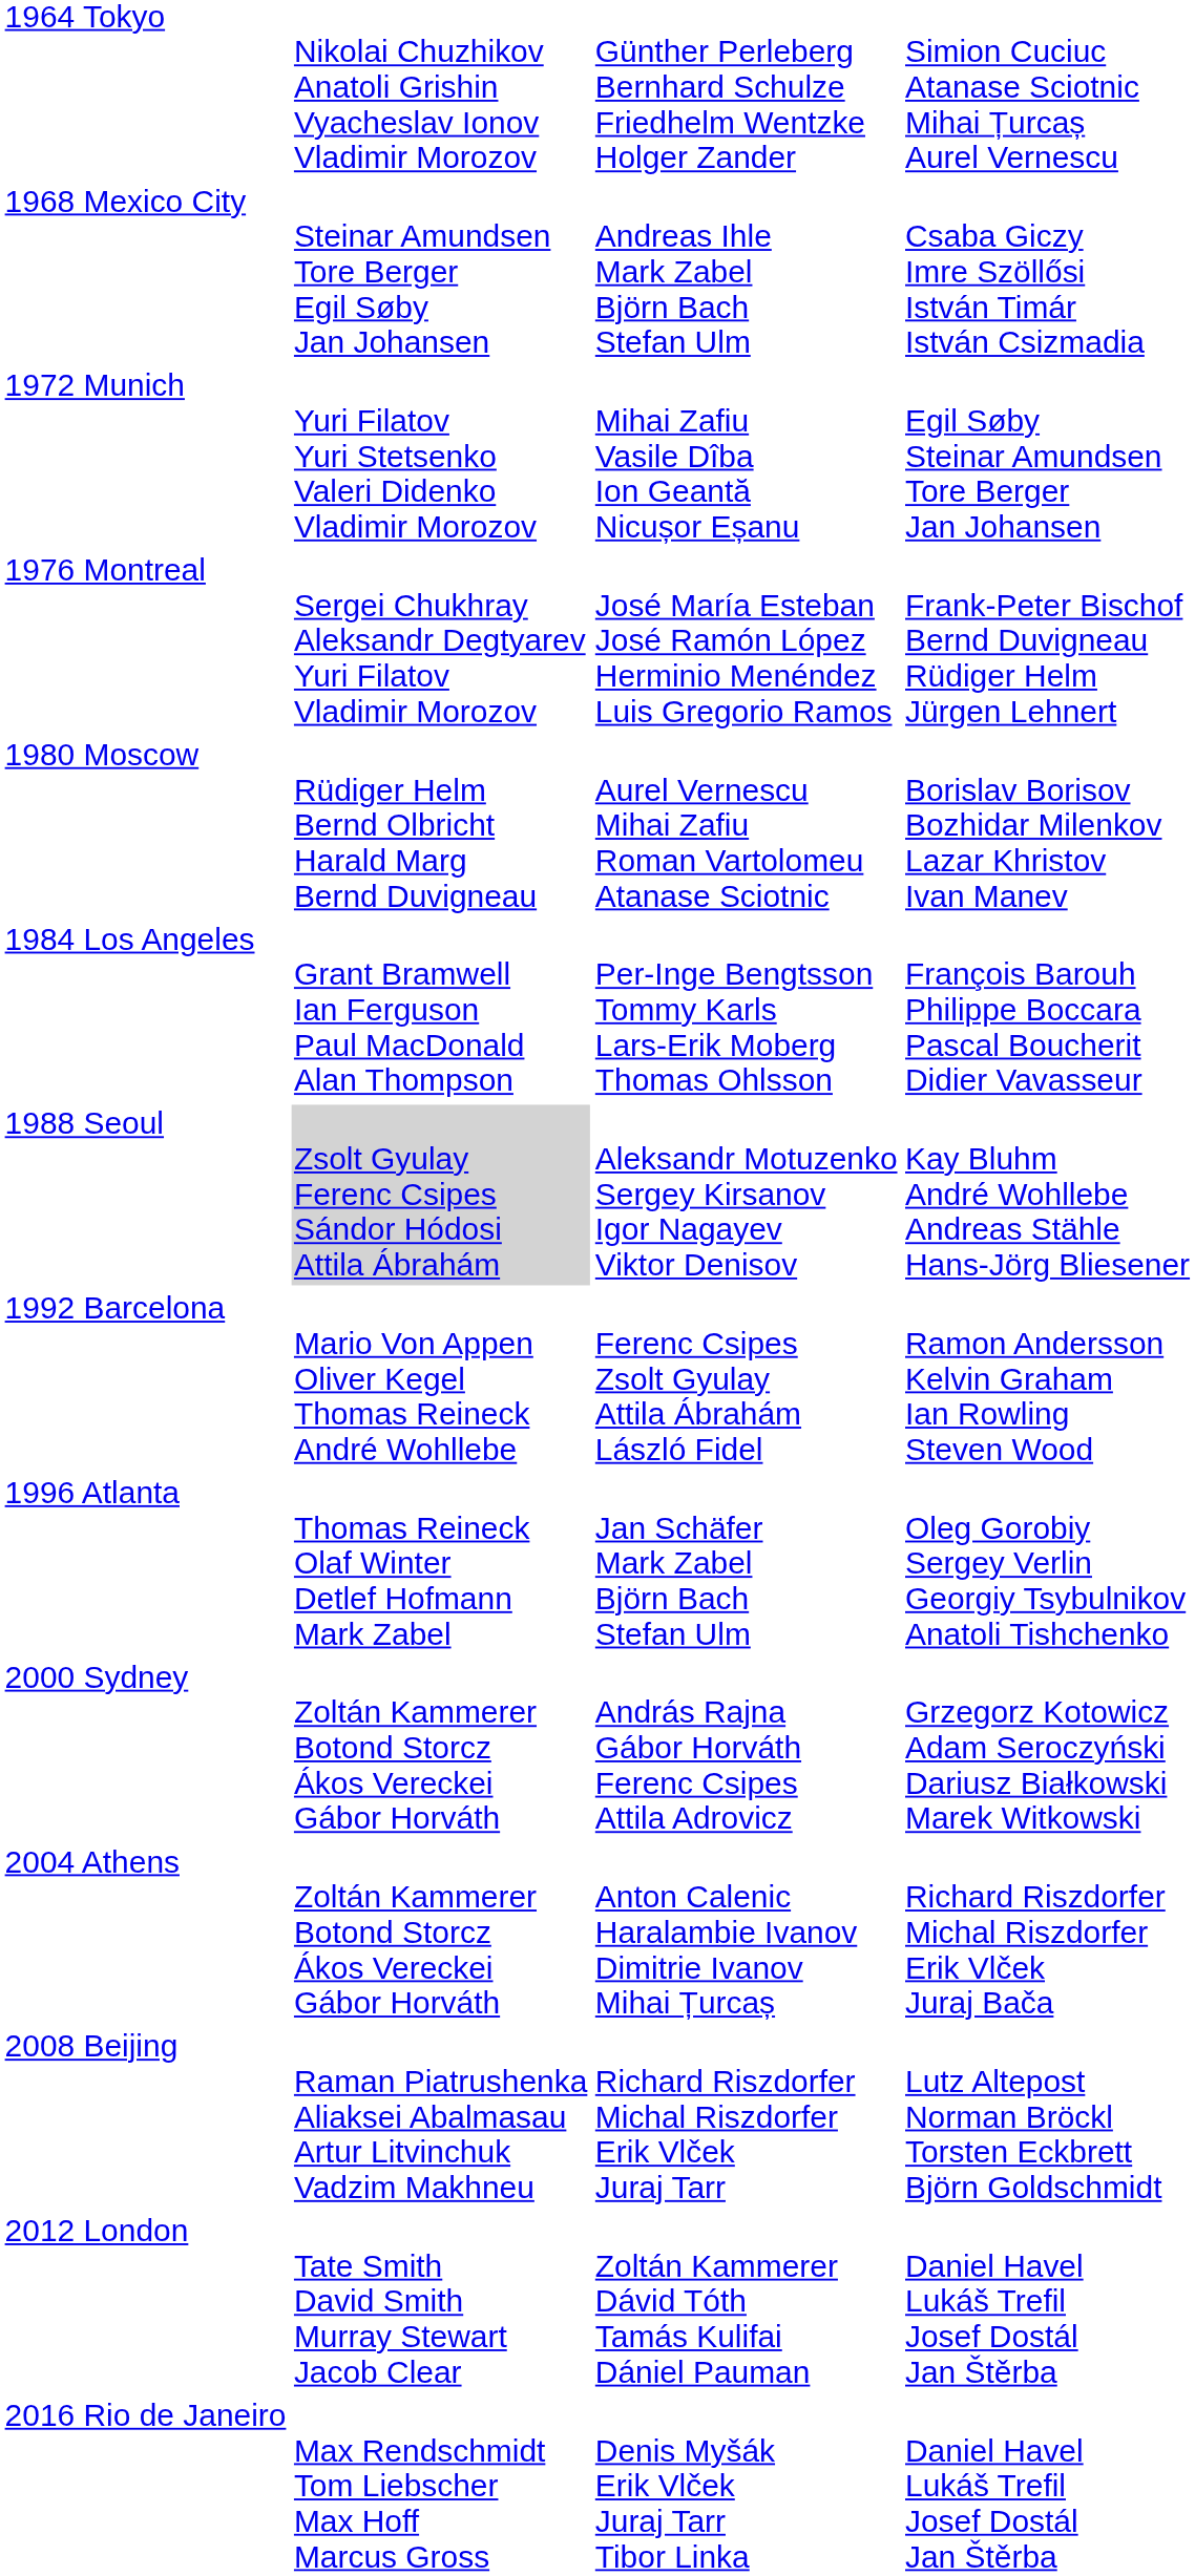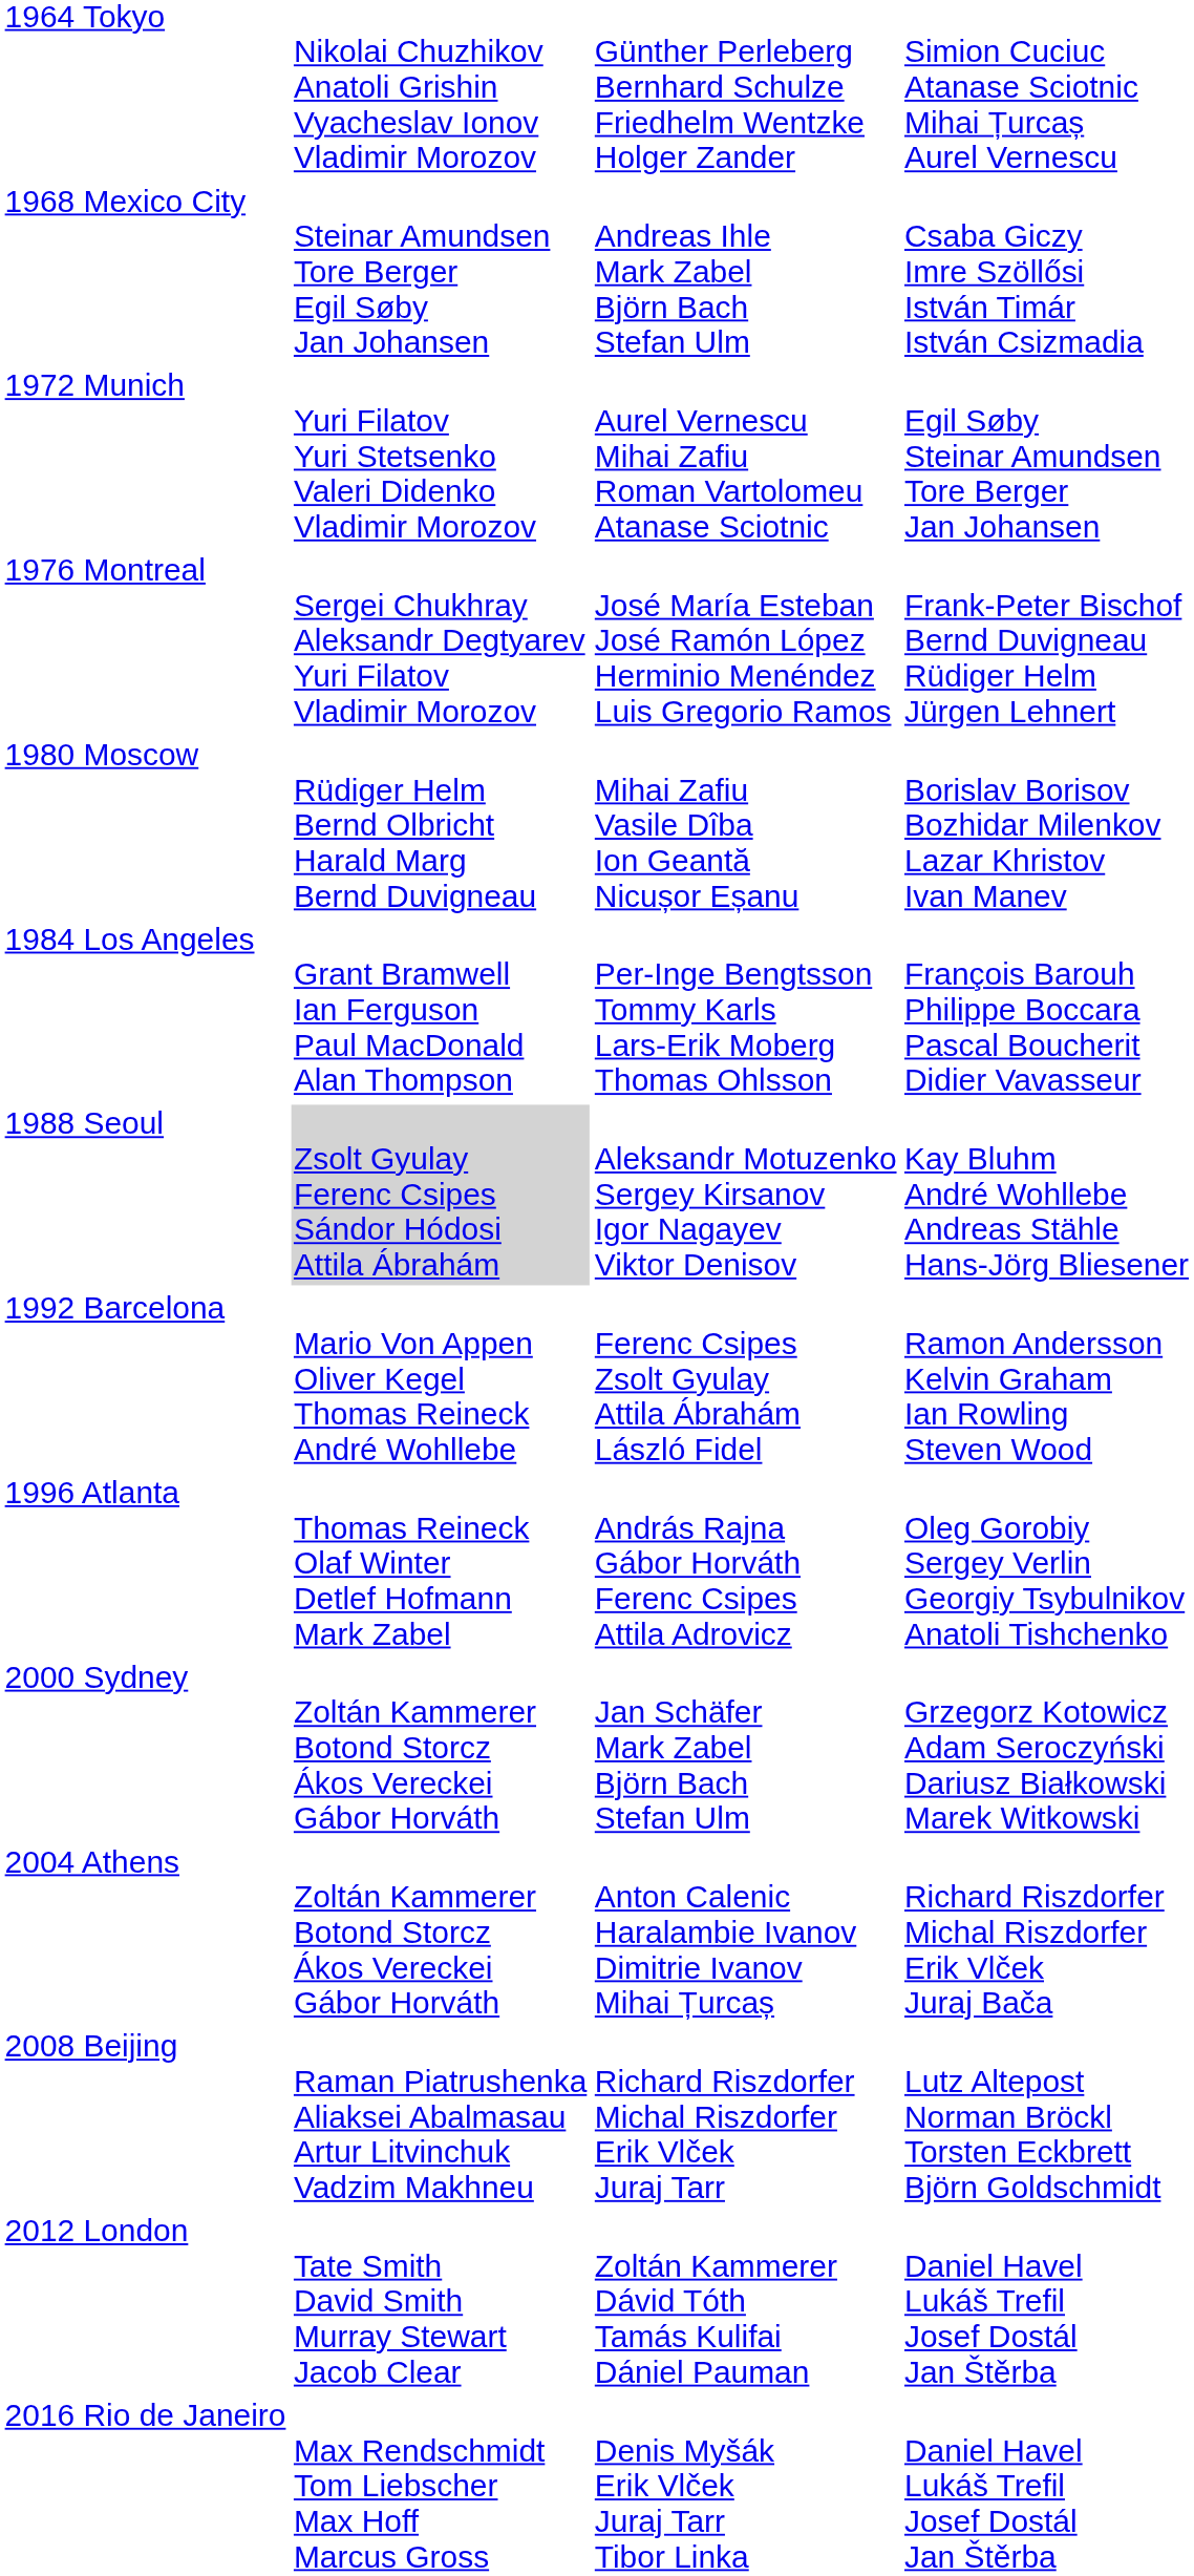1972 Munich | column 3: Mihai Zafiu Vasile Dîba Ion Geantă Nicușor Eșanu -> Aurel Vernescu Mihai Zafiu Roman Vartolomeu Atanase Sciotnic
1980 Moscow | column 3: Aurel Vernescu Mihai Zafiu Roman Vartolomeu Atanase Sciotnic -> Mihai Zafiu Vasile Dîba Ion Geantă Nicușor Eșanu
1996 Atlanta | column 3: Jan Schäfer Mark Zabel Björn Bach Stefan Ulm -> András Rajna Gábor Horváth Ferenc Csipes Attila Adrovicz
2000 Sydney | column 3: András Rajna Gábor Horváth Ferenc Csipes Attila Adrovicz -> Jan Schäfer Mark Zabel Björn Bach Stefan Ulm
